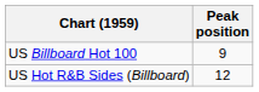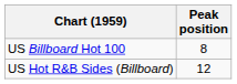US Billboard Hot 100 | Peak position: 9 -> 8
